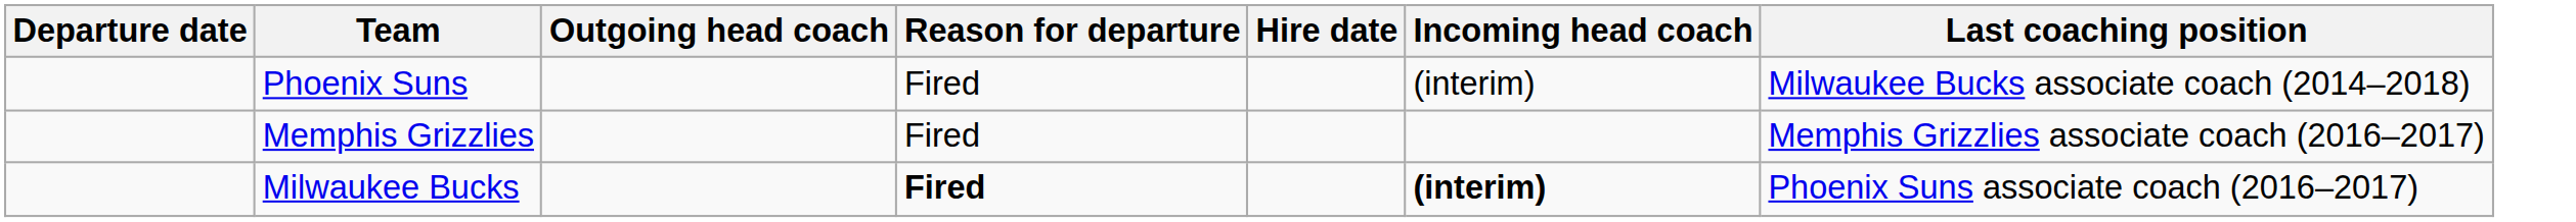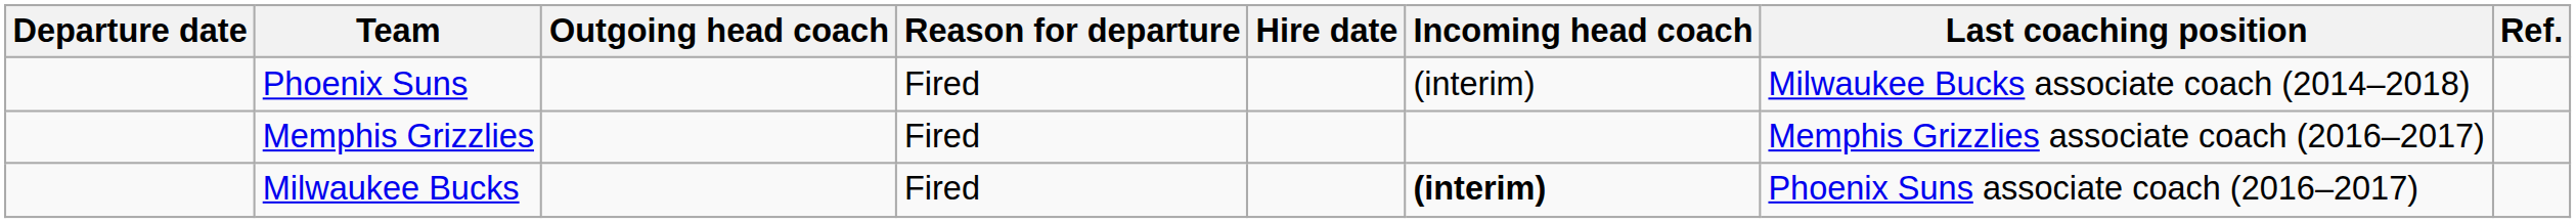+ column: Ref.
Milwaukee Bucks | Reason for departure: bold -> normal
